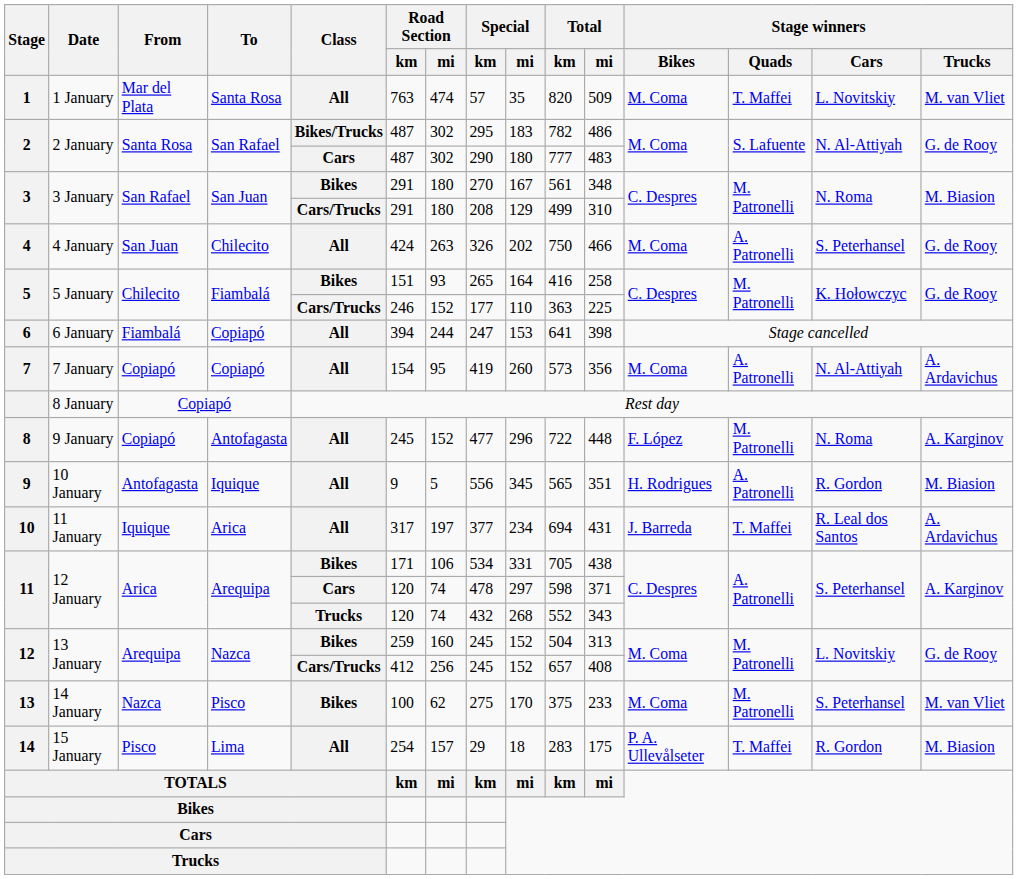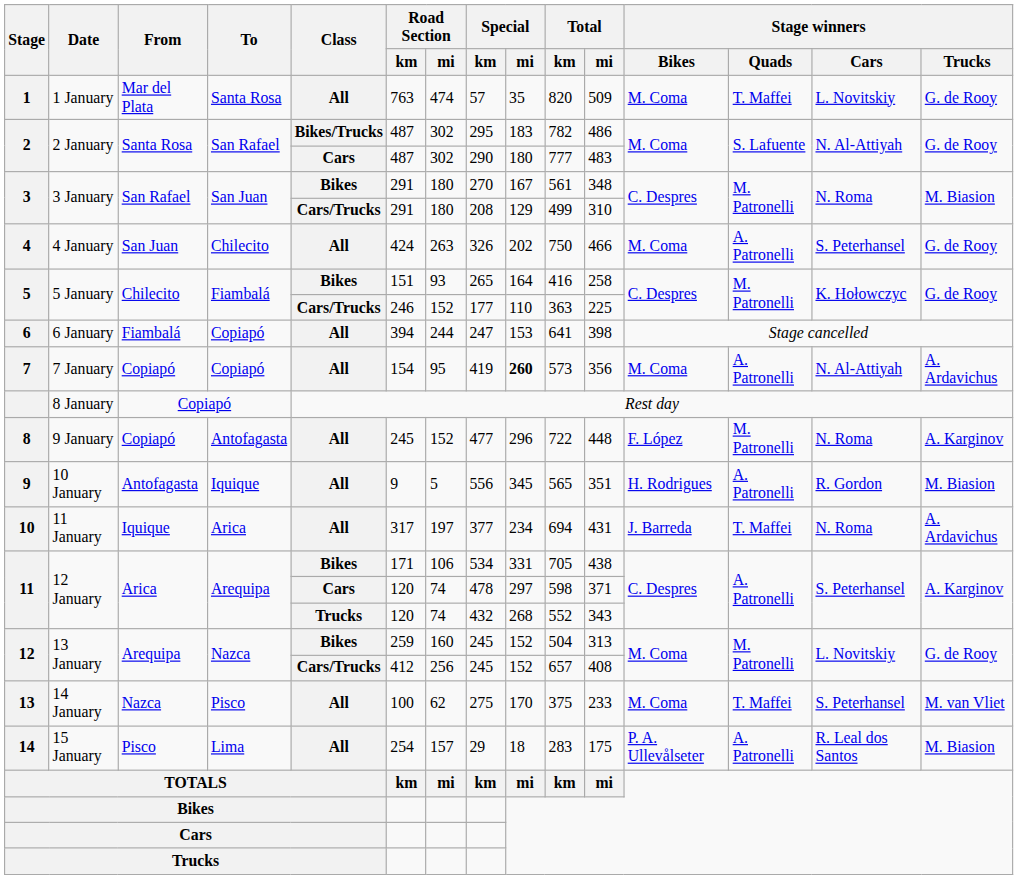1 | Stage winners / Trucks: M. van Vliet -> G. de Rooy
7 | Special / mi: normal -> bold
10 | Stage winners / Cars: R. Leal dos Santos -> N. Roma
13 | Class: Bikes -> All
13 | Stage winners / Quads: M. Patronelli -> T. Maffei
14 | Stage winners / Quads: T. Maffei -> A. Patronelli
14 | Stage winners / Cars: R. Gordon -> R. Leal dos Santos
